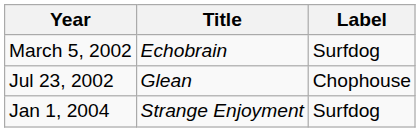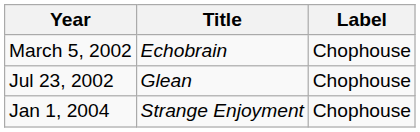March 5, 2002 | Label: Surfdog -> Chophouse
Jan 1, 2004 | Label: Surfdog -> Chophouse
